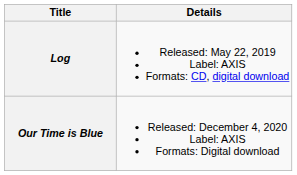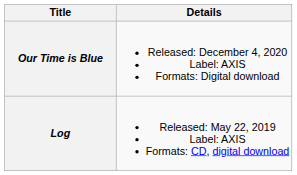rows swapped: Log <-> Our Time is Blue
